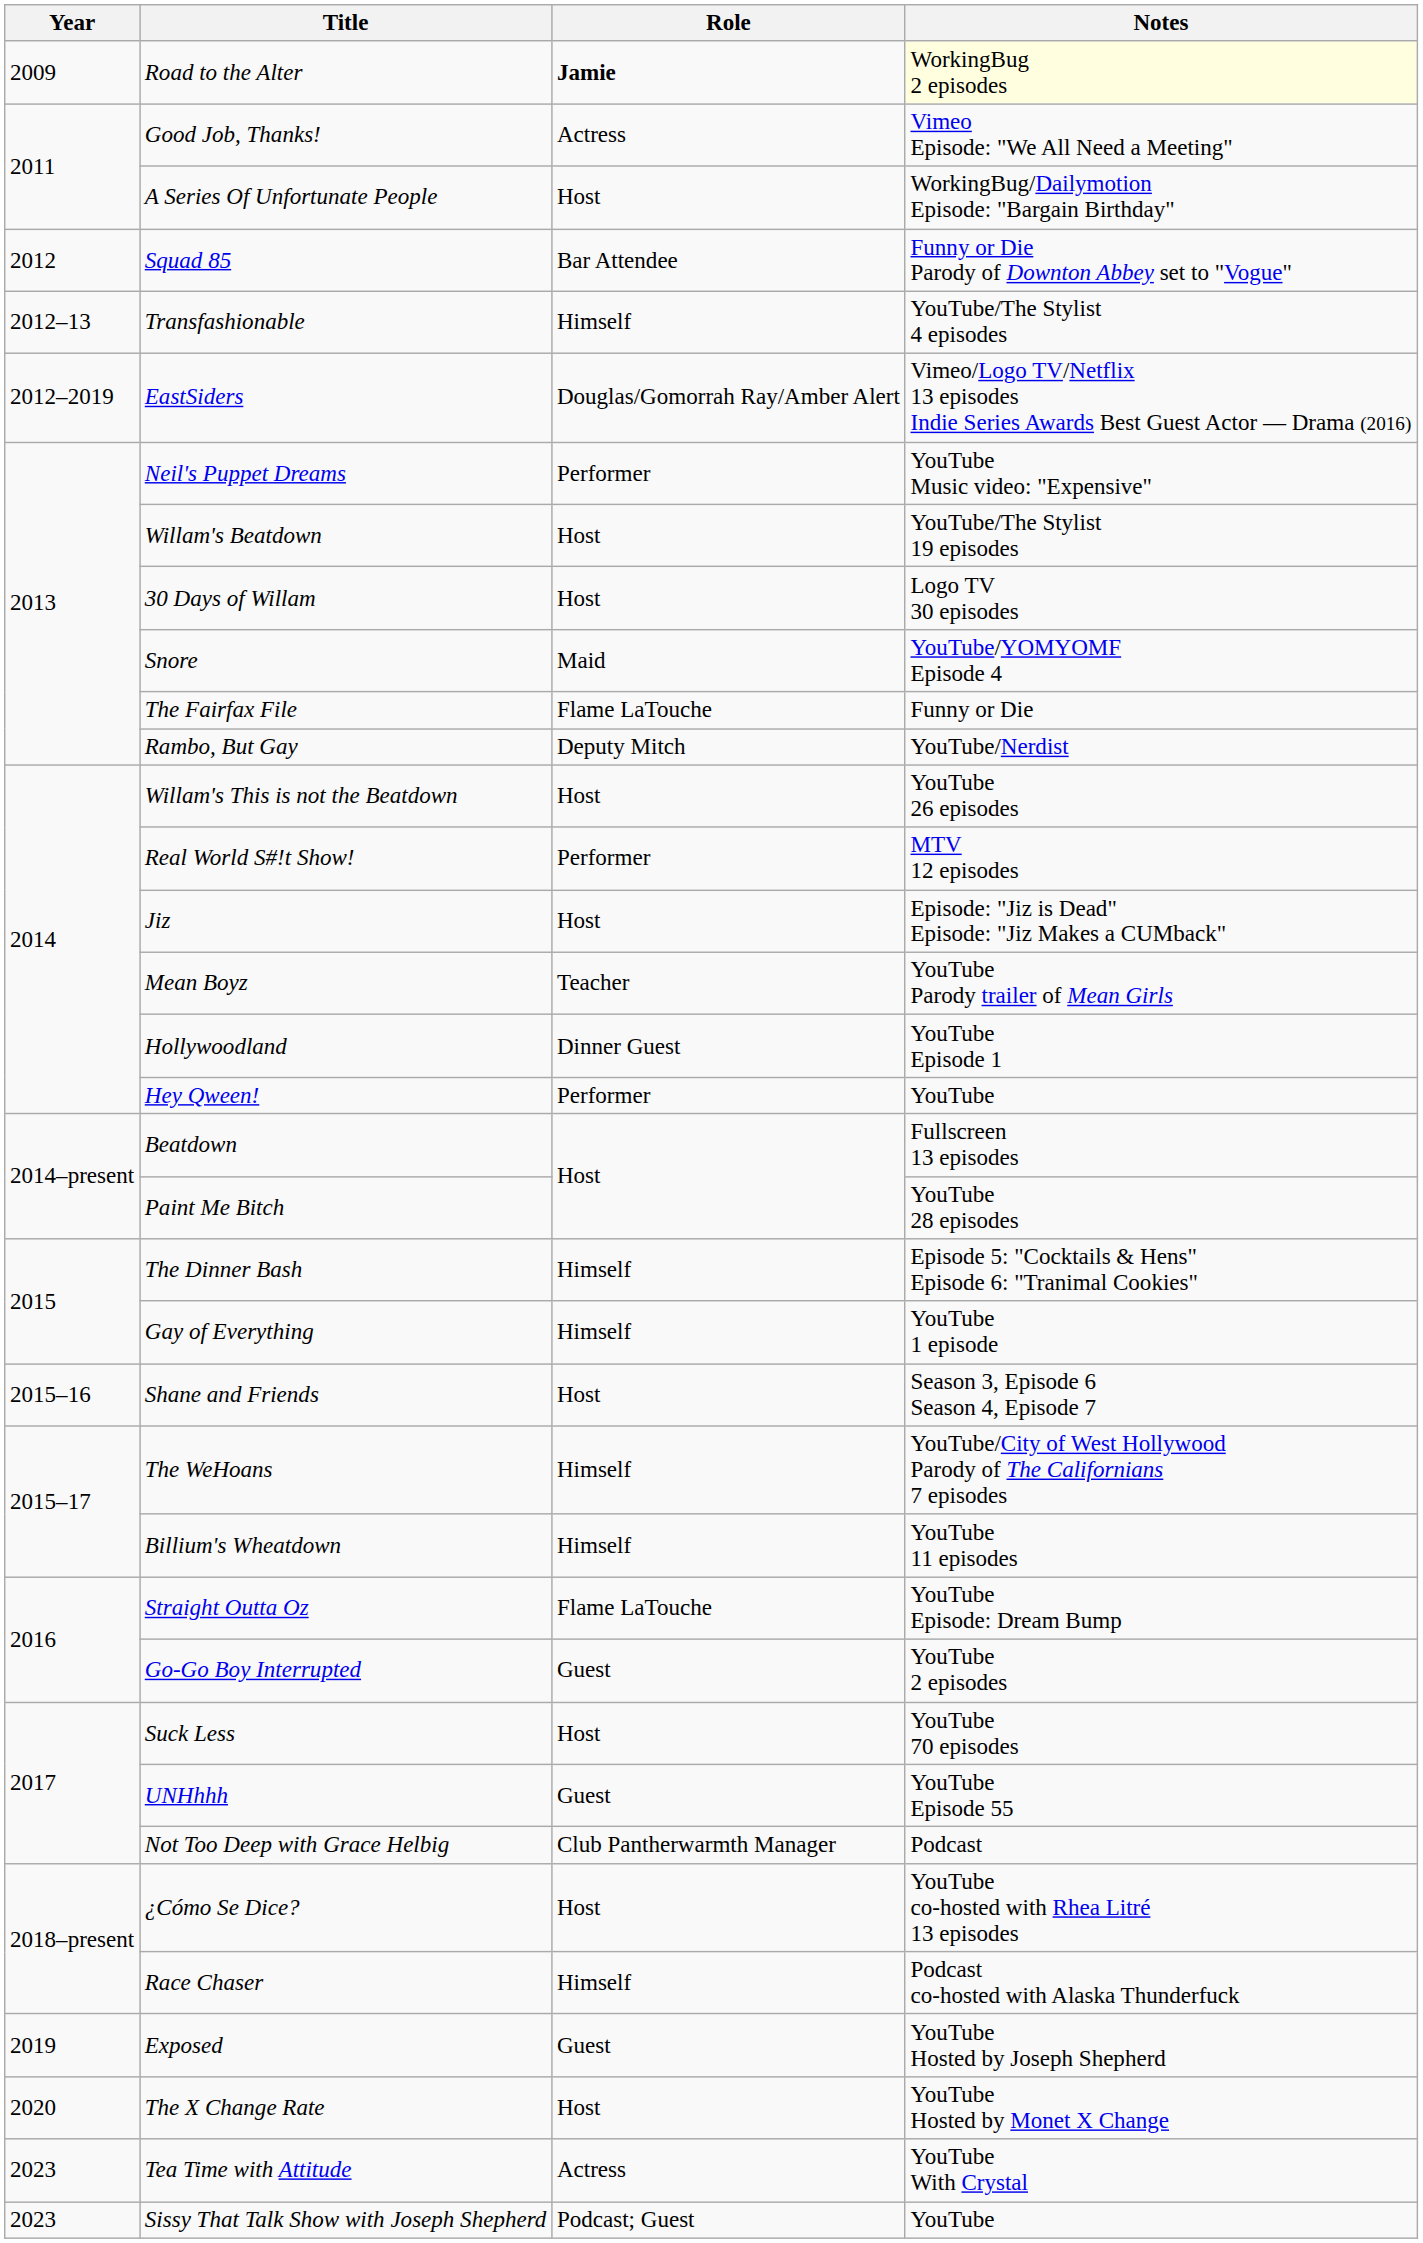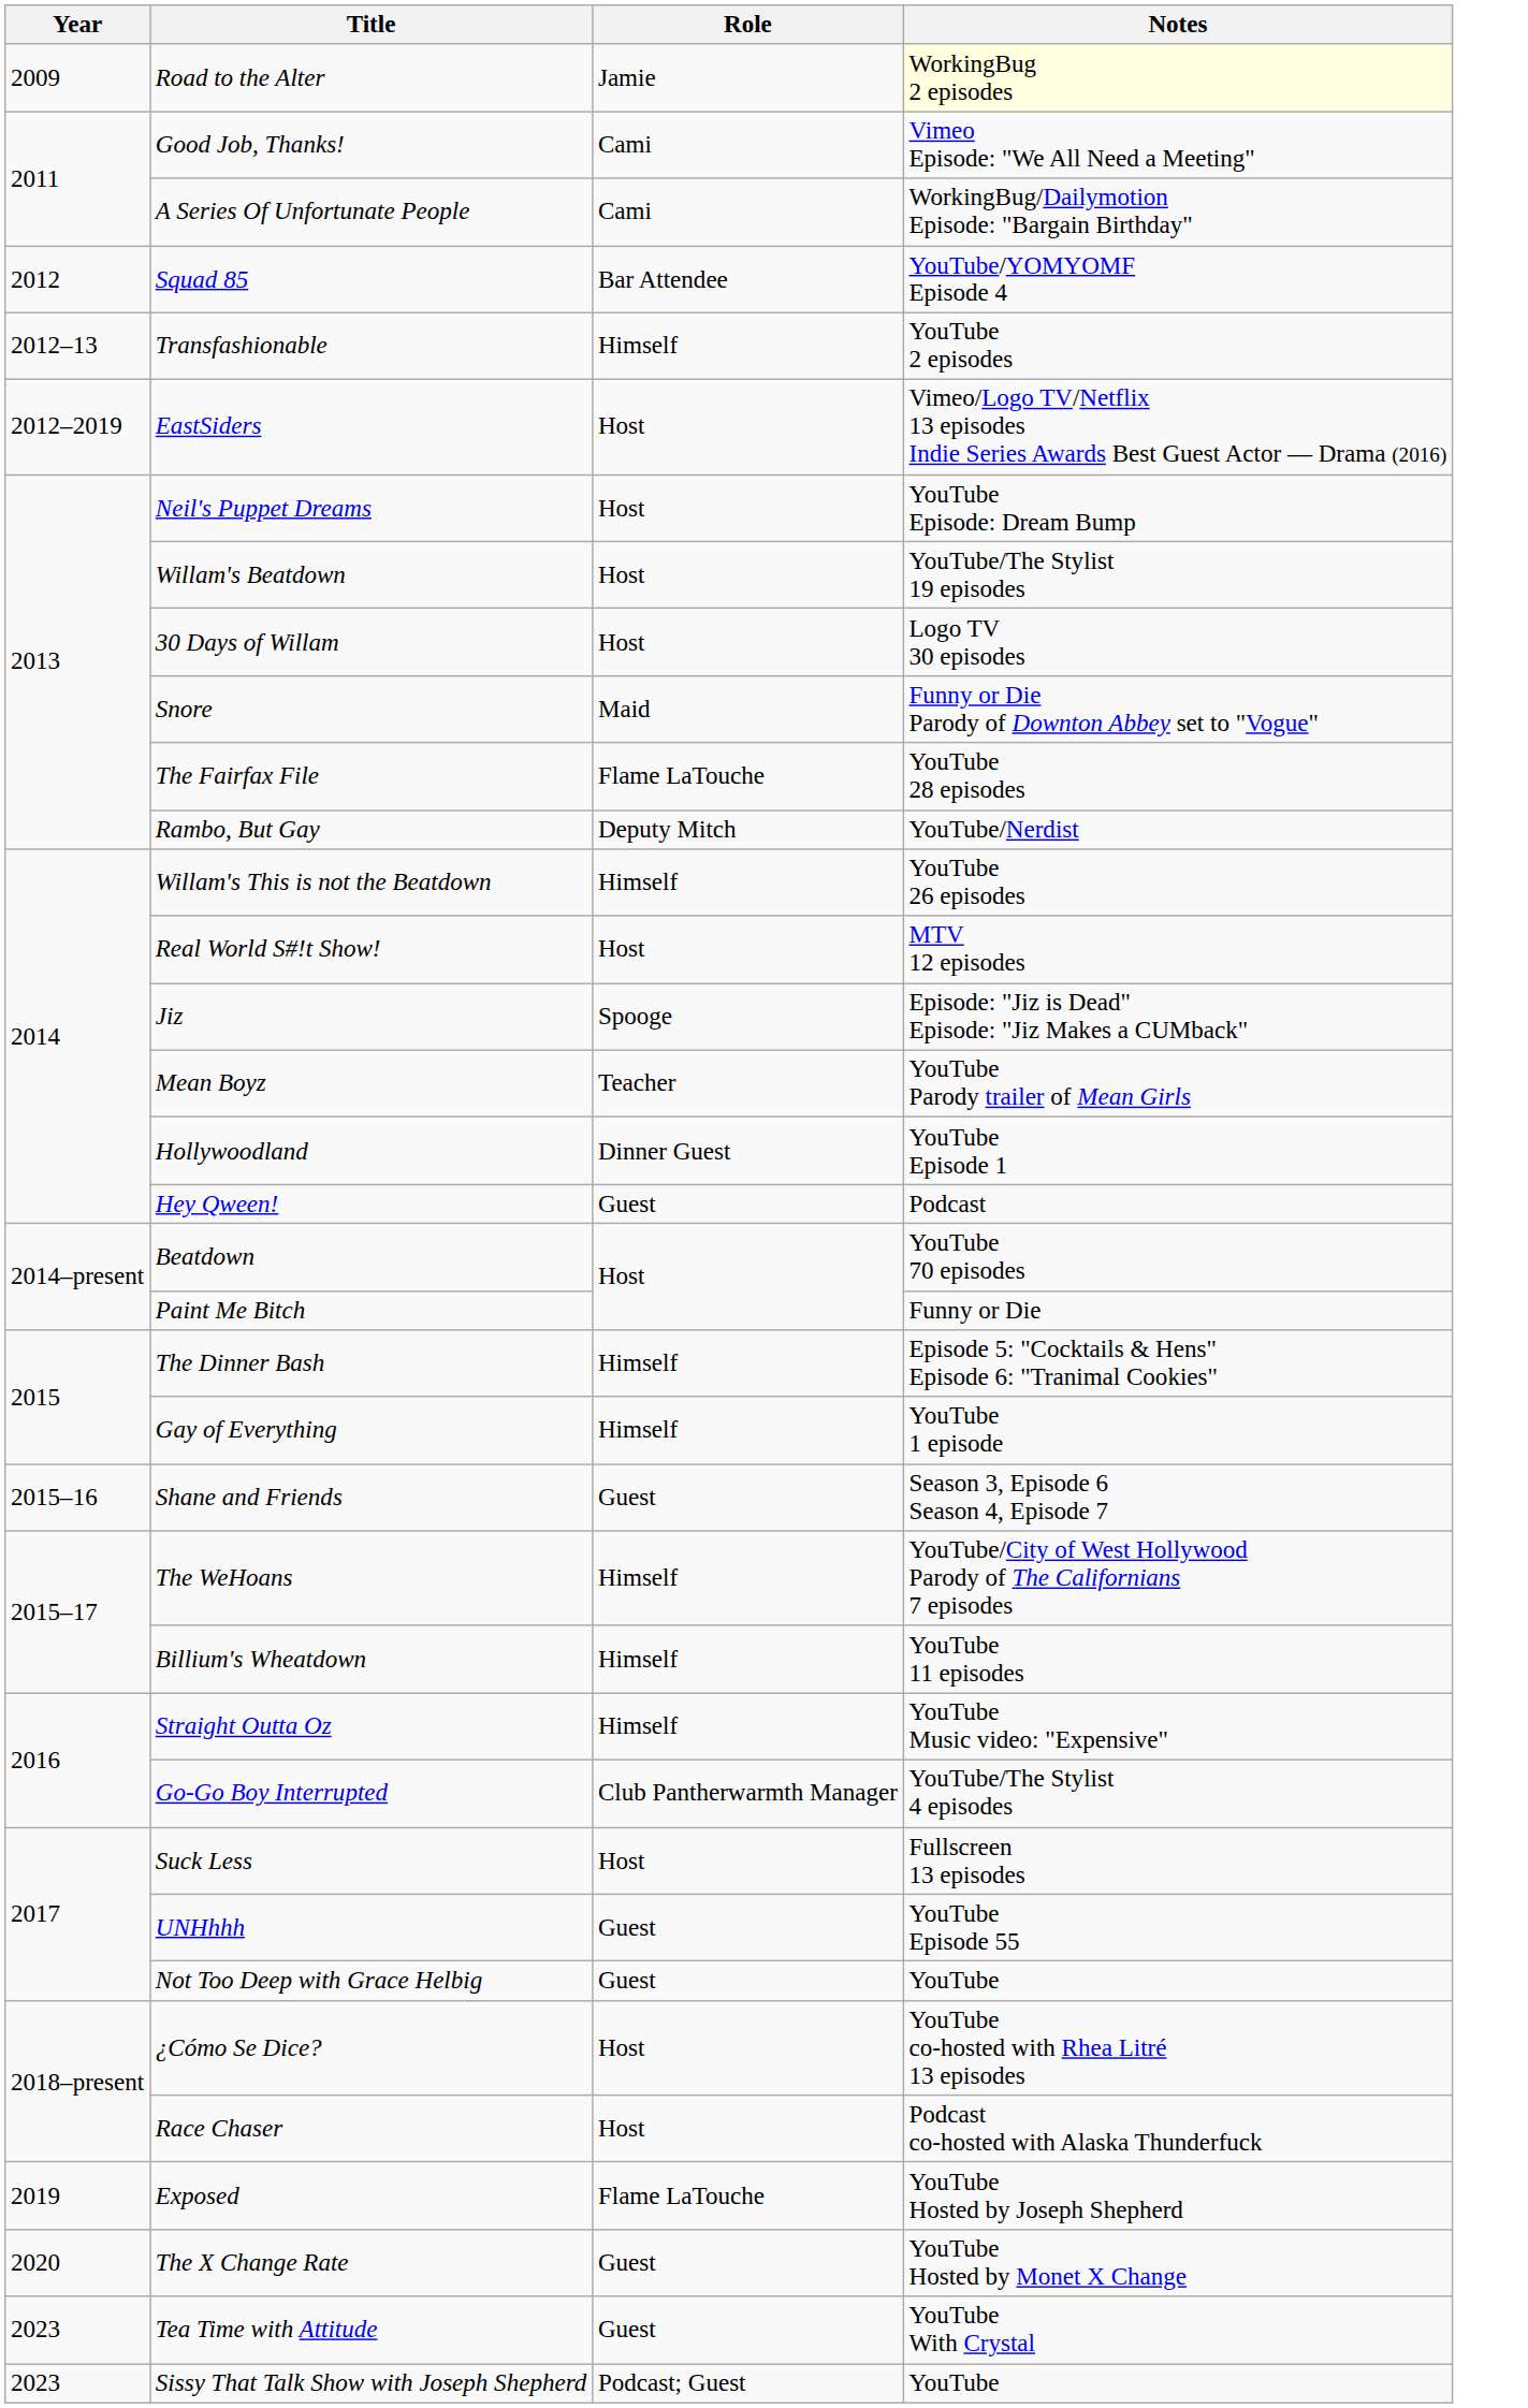Road to the Alter | Role: bold -> normal
Good Job, Thanks! | Role: Actress -> Cami
A Series Of Unfortunate People | Role: Host -> Cami
Squad 85 | Notes: Funny or Die Parody of Downton Abbey set to "Vogue" -> YouTube/YOMYOMF Episode 4
Transfashionable | Notes: YouTube/The Stylist 4 episodes -> YouTube 2 episodes
EastSiders | Role: Douglas/Gomorrah Ray/Amber Alert -> Host
Neil's Puppet Dreams | Role: Performer -> Host
Neil's Puppet Dreams | Notes: YouTube Music video: "Expensive" -> YouTube Episode: Dream Bump
Snore | Notes: YouTube/YOMYOMF Episode 4 -> Funny or Die Parody of Downton Abbey set to "Vogue"
The Fairfax File | Notes: Funny or Die -> YouTube 28 episodes
Willam's This is not the Beatdown | Role: Host -> Himself
Real World S#!t Show! | Role: Performer -> Host
Jiz | Role: Host -> Spooge
Hey Qween! | Role: Performer -> Guest
Hey Qween! | Notes: YouTube -> Podcast
Beatdown | Notes: Fullscreen 13 episodes -> YouTube 70 episodes
Paint Me Bitch | Notes: YouTube 28 episodes -> Funny or Die
Shane and Friends | Role: Host -> Guest
Straight Outta Oz | Role: Flame LaTouche -> Himself
Straight Outta Oz | Notes: YouTube Episode: Dream Bump -> YouTube Music video: "Expensive"
Go-Go Boy Interrupted | Role: Guest -> Club Pantherwarmth Manager
Go-Go Boy Interrupted | Notes: YouTube 2 episodes -> YouTube/The Stylist 4 episodes
Suck Less | Notes: YouTube 70 episodes -> Fullscreen 13 episodes
Not Too Deep with Grace Helbig | Role: Club Pantherwarmth Manager -> Guest
Not Too Deep with Grace Helbig | Notes: Podcast -> YouTube
Race Chaser | Role: Himself -> Host
Exposed | Role: Guest -> Flame LaTouche
The X Change Rate | Role: Host -> Guest
Tea Time with Attitude | Role: Actress -> Guest
